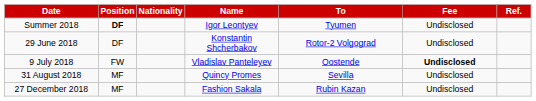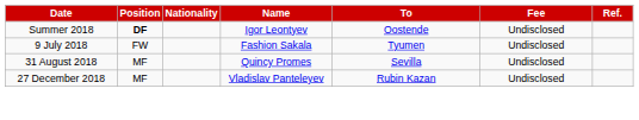Summer 2018 | To: Tyumen -> Oostende
- row: 29 June 2018 | DF | Konstantin Shcherbakov | Rotor-2 Volgograd | Undisclosed
9 July 2018 | Name: Vladislav Panteleyev -> Fashion Sakala
9 July 2018 | To: Oostende -> Tyumen
9 July 2018 | Fee: bold -> normal
27 December 2018 | Name: Fashion Sakala -> Vladislav Panteleyev
